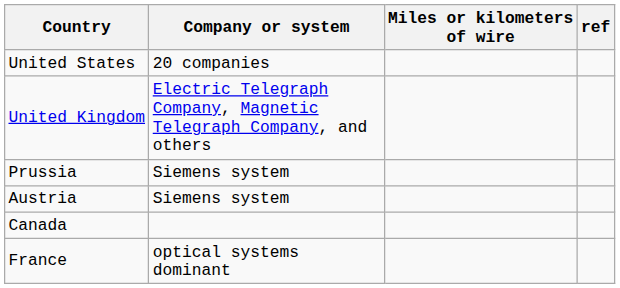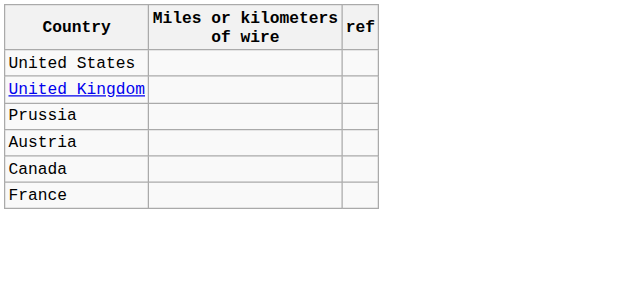- column: Company or system | 20 companies | Electric Telegraph Company, Magnetic Telegraph Company, and others | Siemens system | Siemens system | optical systems dominant
